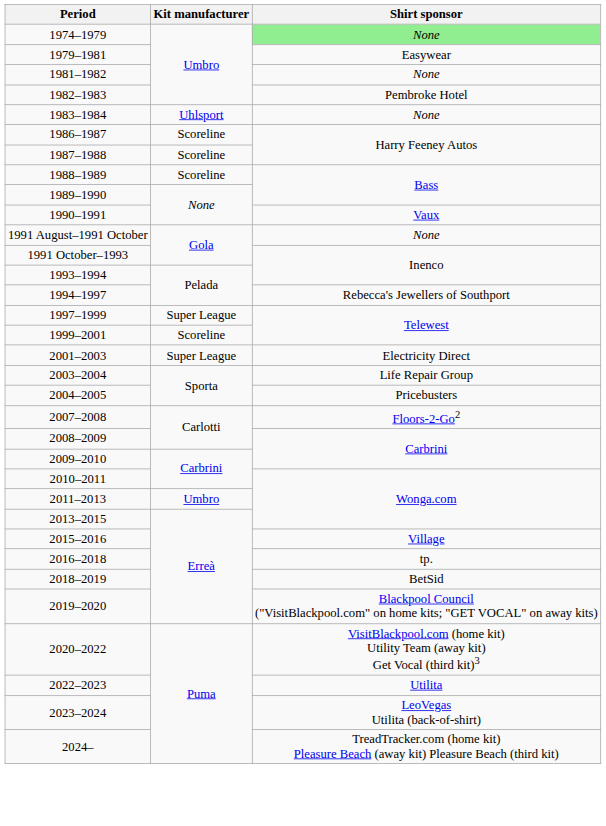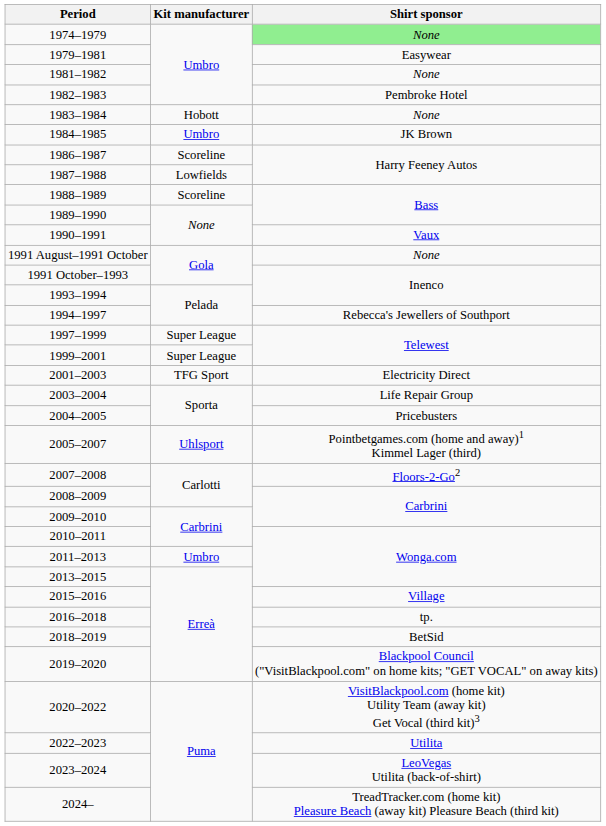1983–1984 | Kit manufacturer: Uhlsport -> Hobott
+ row: 1984–1985 | Umbro | JK Brown
1987–1988 | Kit manufacturer: Scoreline -> Lowfields
1999–2001 | Kit manufacturer: Scoreline -> Super League
2001–2003 | Kit manufacturer: Super League -> TFG Sport
+ row: 2005–2007 | Uhlsport | Pointbetgames.com (home and away)1 Kimmel Lager (third)
